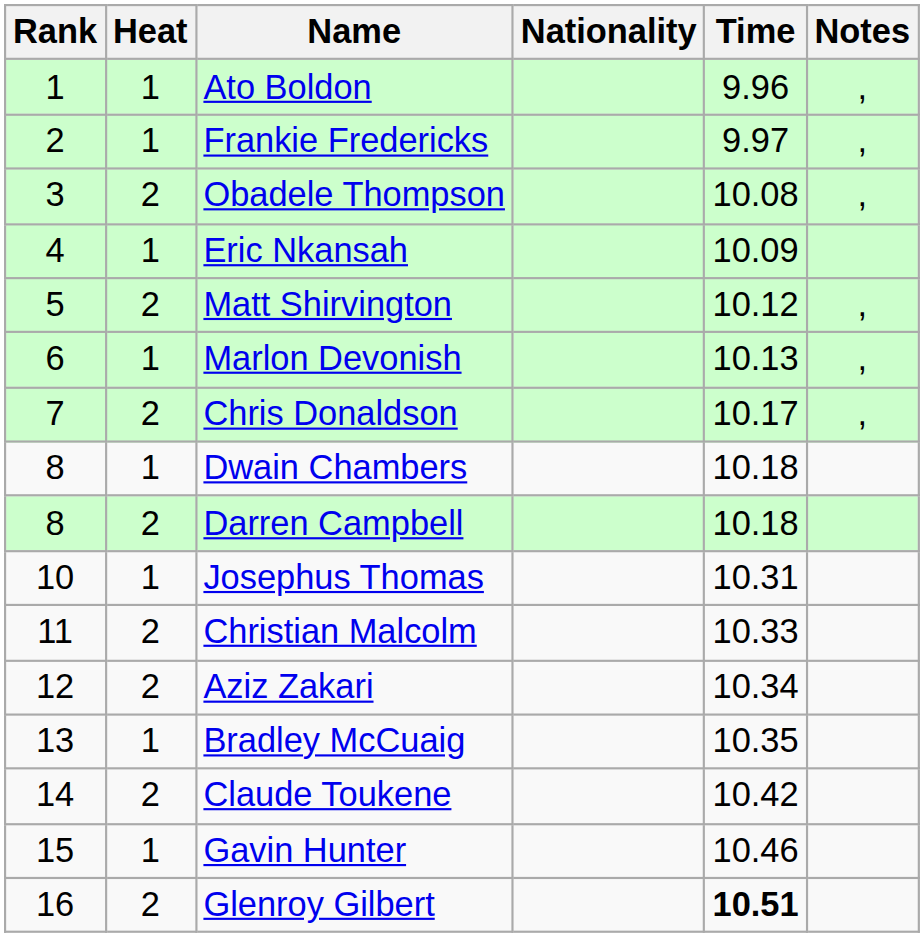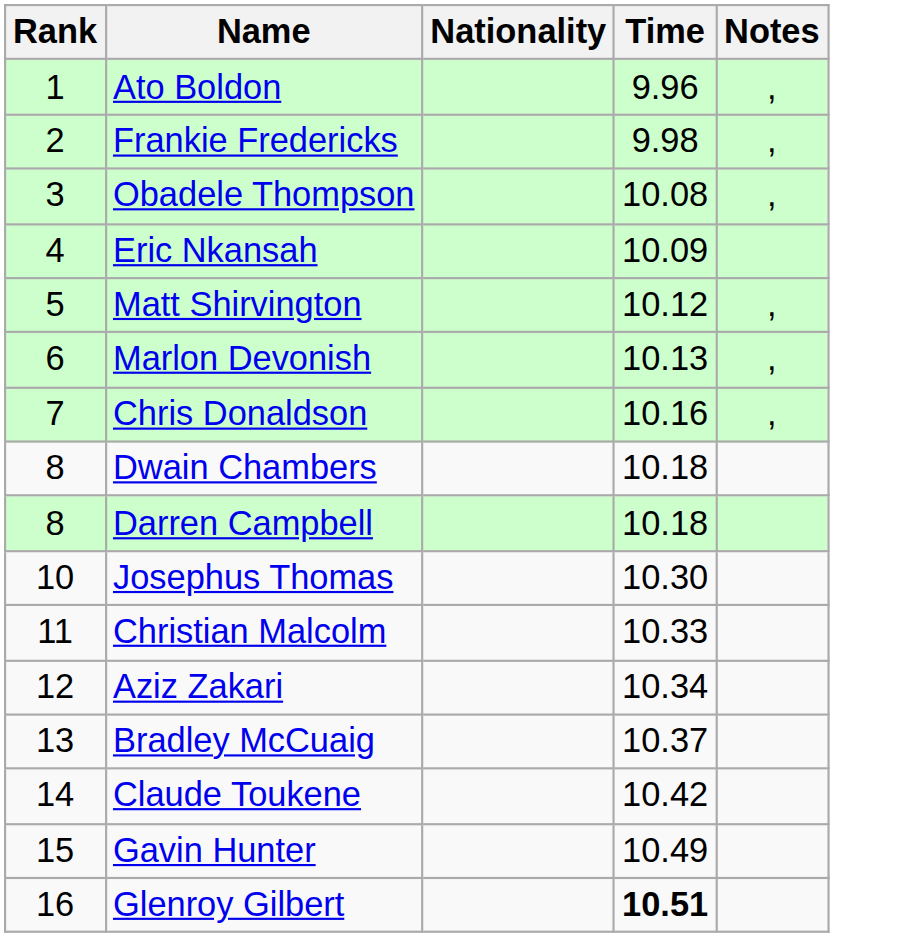- column: Heat | 1 | 1 | 2 | 1 | 2 | 1 | 2 | 1 | 2 | 1 | 2 | 2 | 1 | 2 | 1 | 2
Frankie Fredericks | Time: 9.97 -> 9.98
Chris Donaldson | Time: 10.17 -> 10.16
Josephus Thomas | Time: 10.31 -> 10.30
Bradley McCuaig | Time: 10.35 -> 10.37
Gavin Hunter | Time: 10.46 -> 10.49
